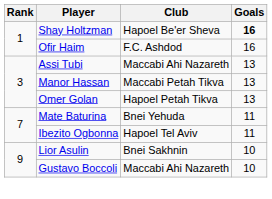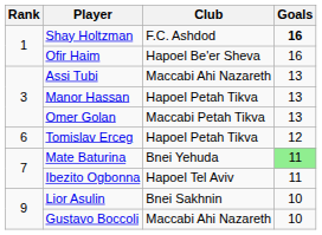Shay Holtzman | Club: Hapoel Be'er Sheva -> F.C. Ashdod
Ofir Haim | Club: F.C. Ashdod -> Hapoel Be'er Sheva
Manor Hassan | Club: Maccabi Petah Tikva -> Hapoel Petah Tikva
Omer Golan | Club: Hapoel Petah Tikva -> Maccabi Petah Tikva
+ row: 6 | Tomislav Erceg | Hapoel Petah Tikva | 12
Mate Baturina | Goals: no background -> lightgreen background
